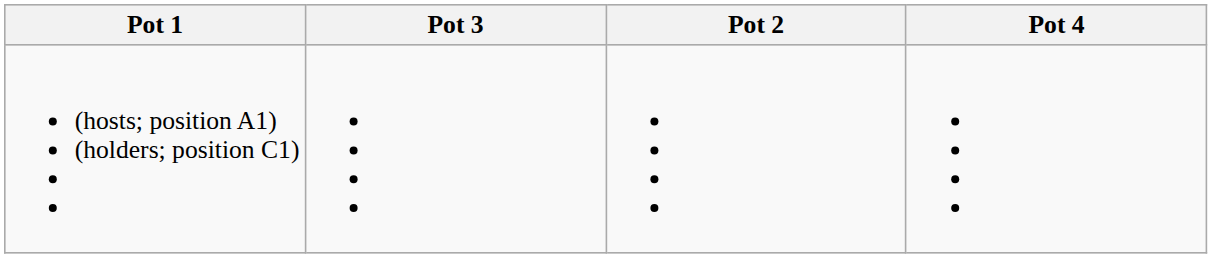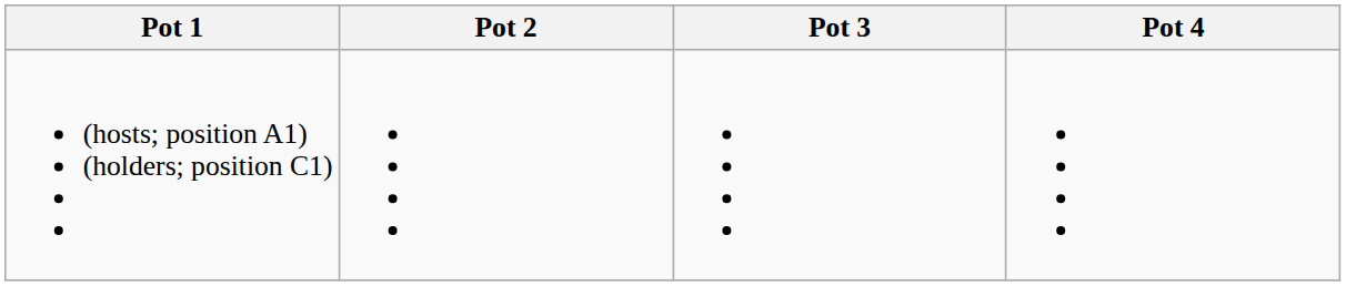columns swapped: Pot 2 <-> Pot 3
